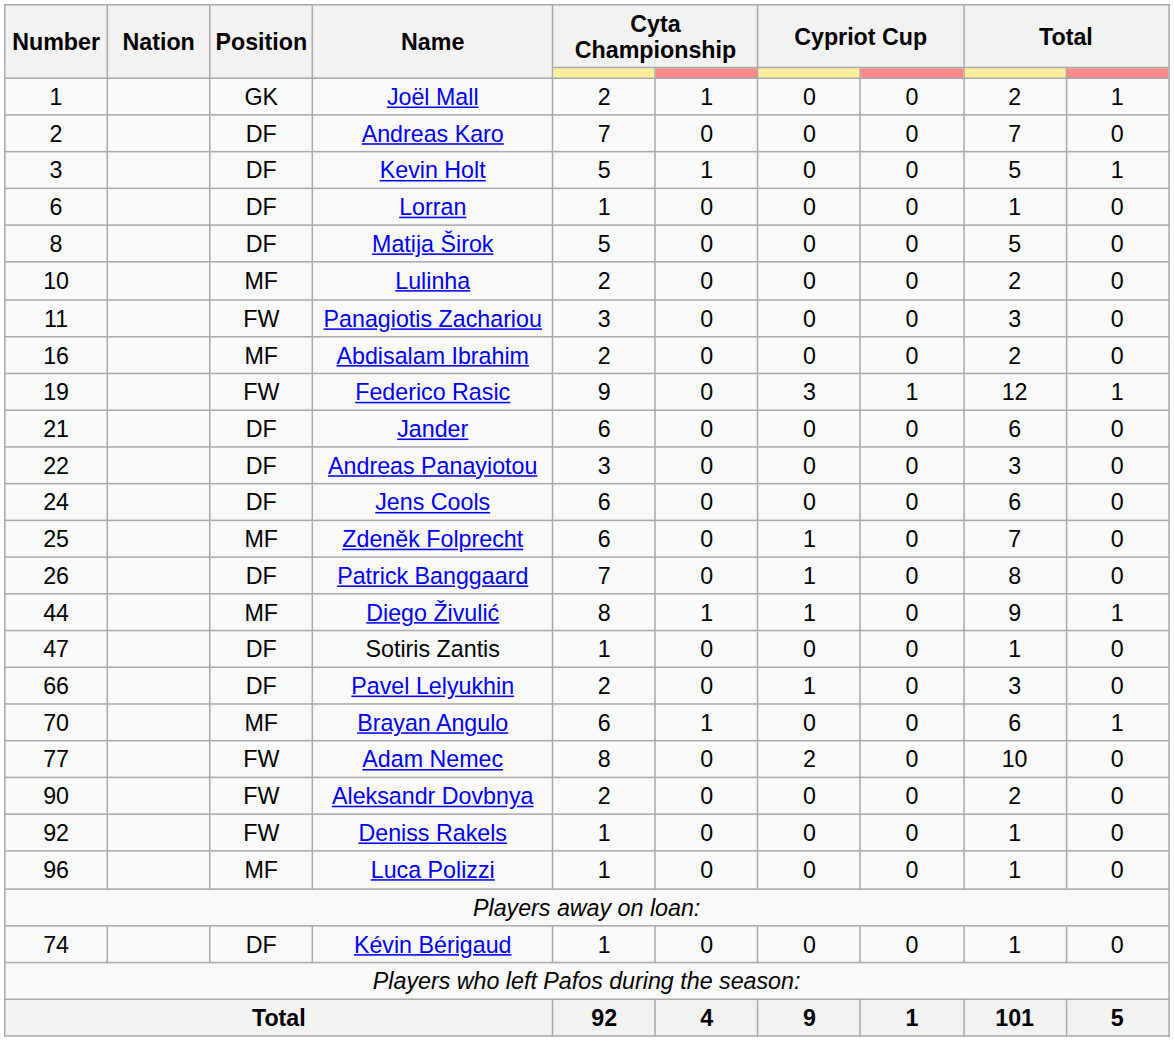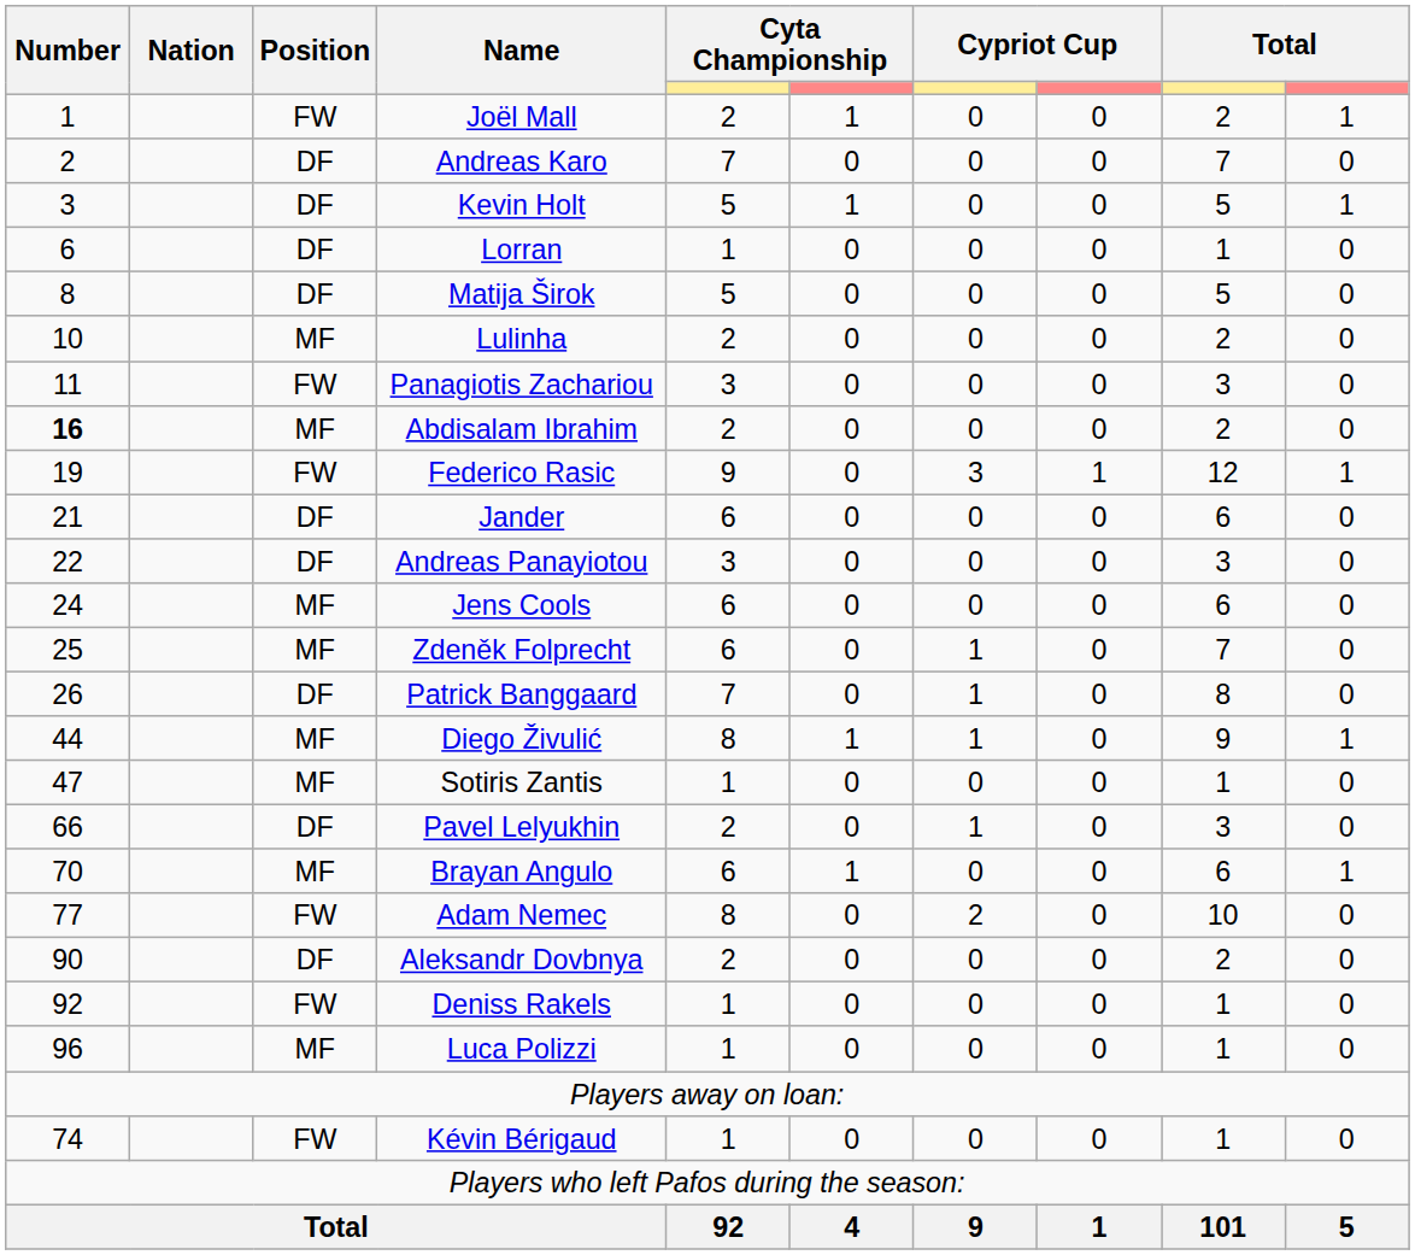Joël Mall | Position: GK -> FW
Abdisalam Ibrahim | Number: normal -> bold
Jens Cools | Position: DF -> MF
Sotiris Zantis | Position: DF -> MF
Aleksandr Dovbnya | Position: FW -> DF
Kévin Bérigaud | Position: DF -> FW
